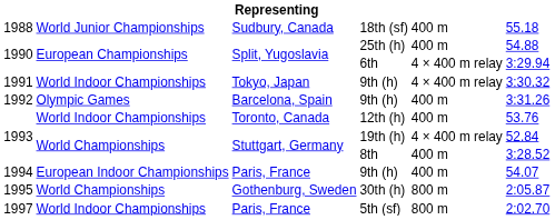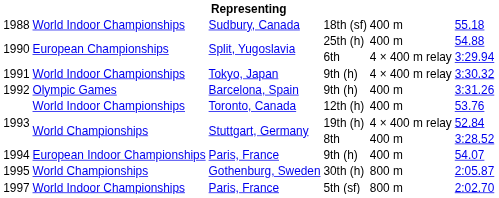18th (sf) | column 2: World Junior Championships -> World Indoor Championships
